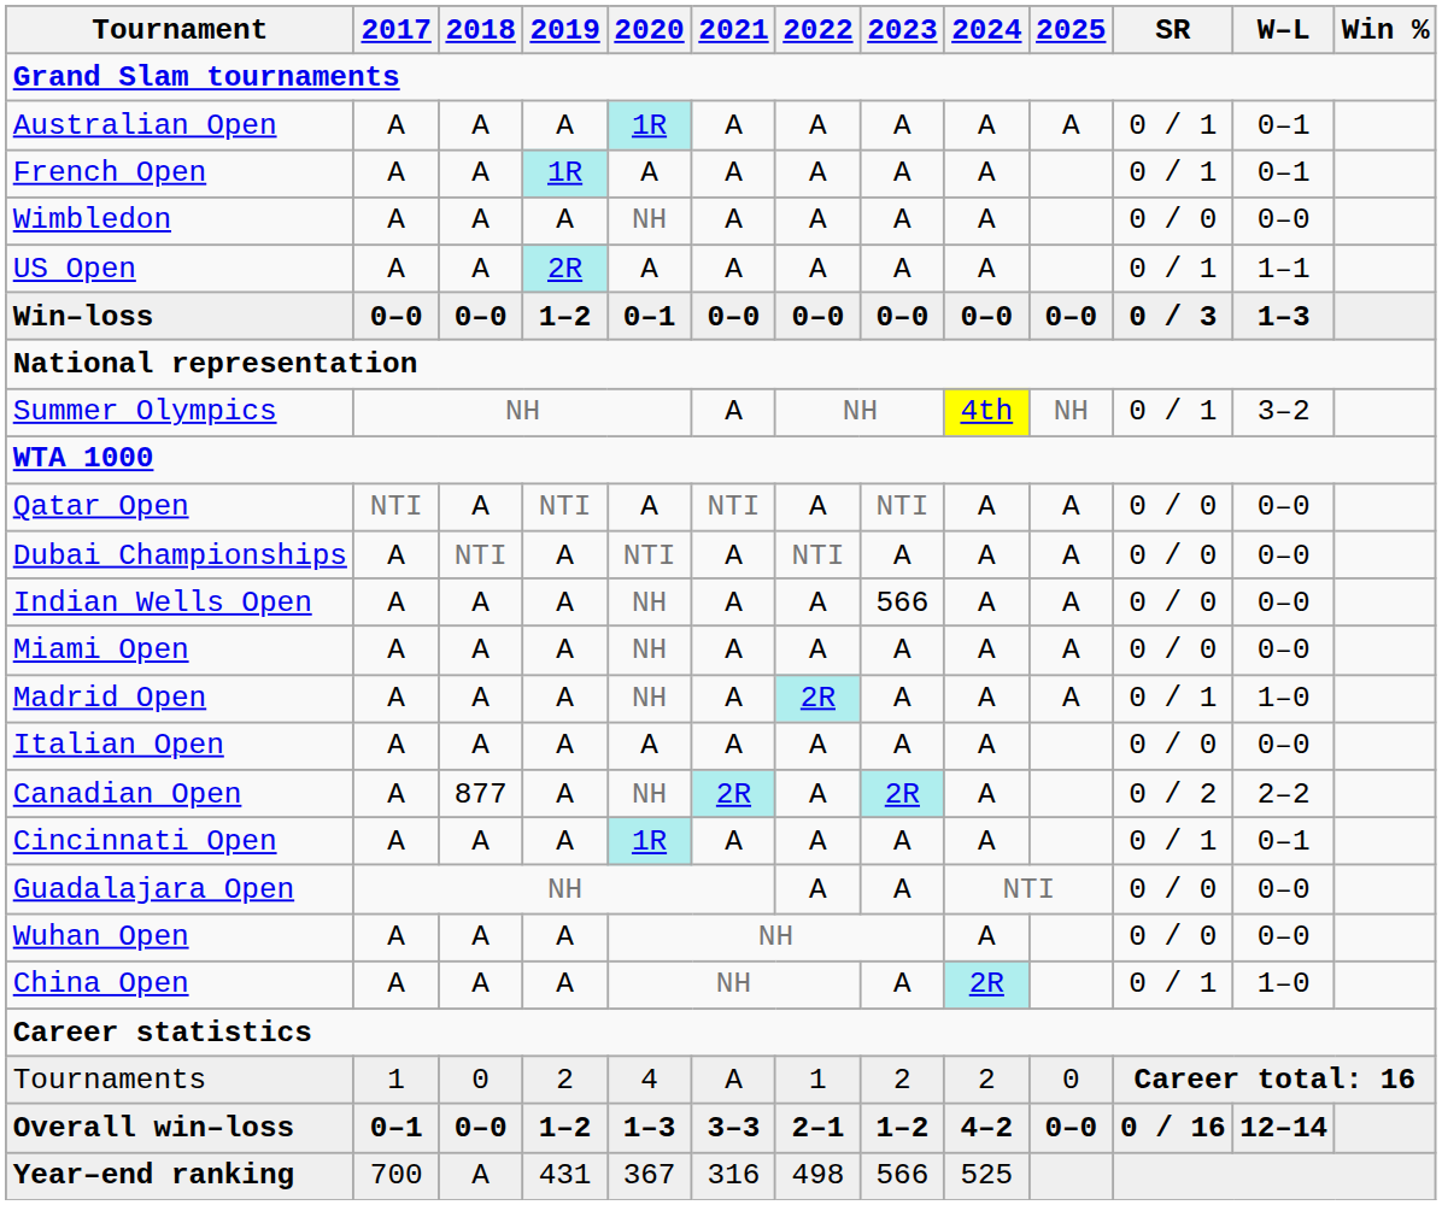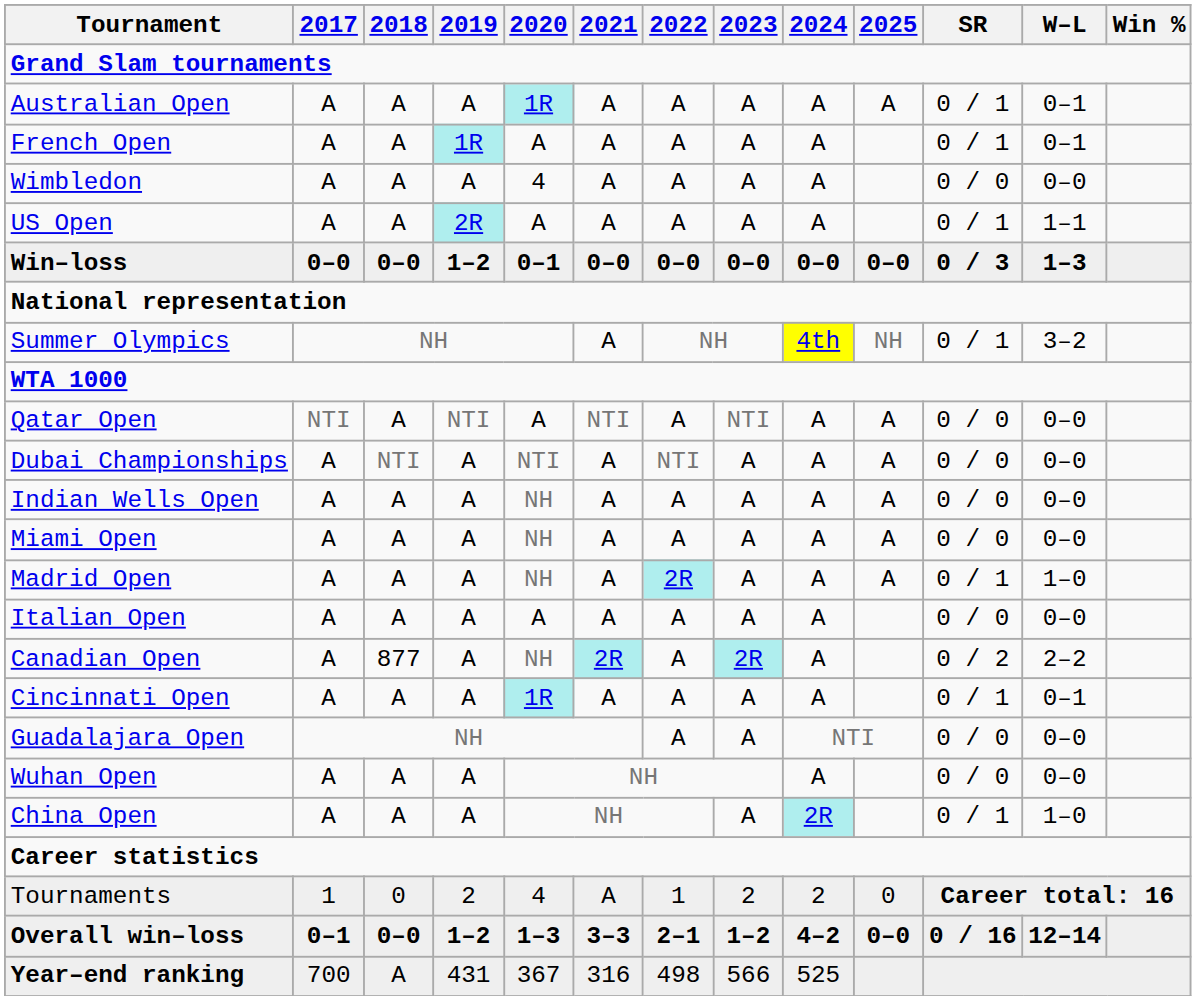Wimbledon | 2020: NH -> 4
Indian Wells Open | 2023: 566 -> A
